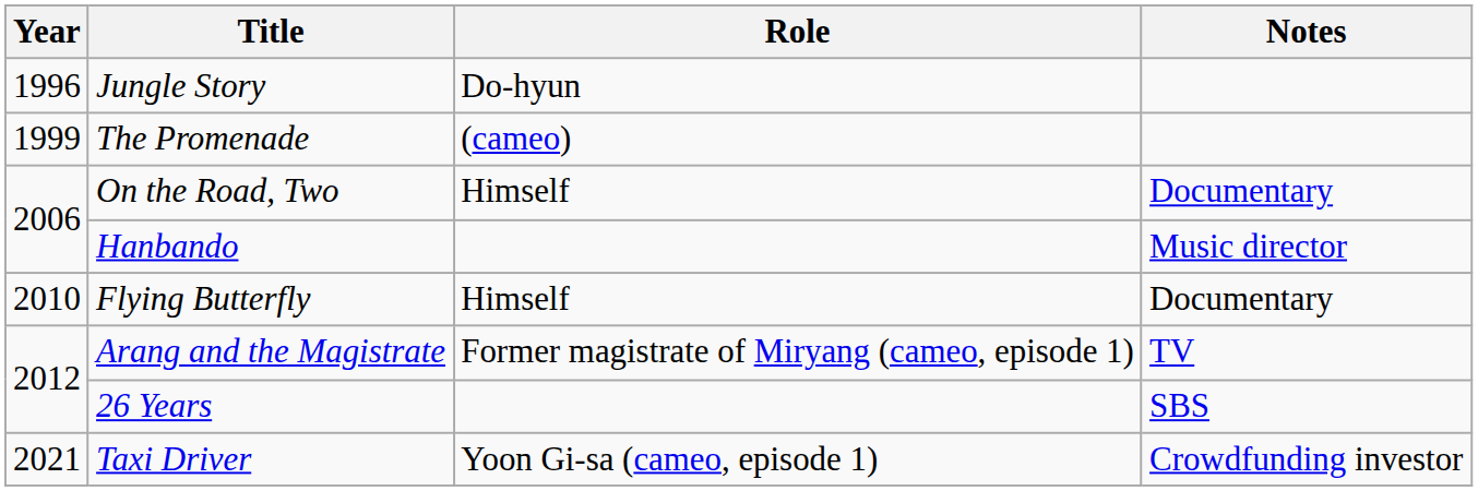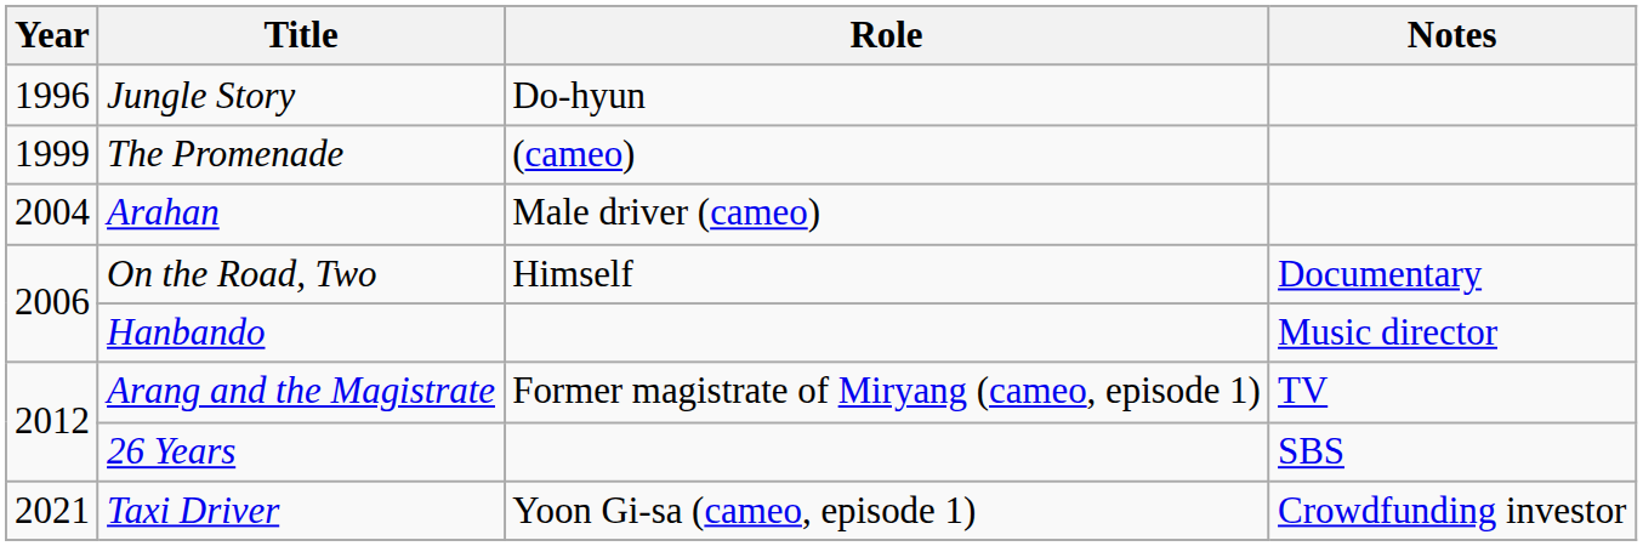+ row: 2004 | Arahan | Male driver (cameo)
- row: 2010 | Flying Butterfly | Himself | Documentary
